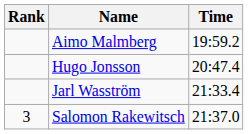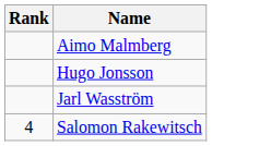- column: Time | 19:59.2 | 20:47.4 | 21:33.4 | 21:37.0
Salomon Rakewitsch | Rank: 3 -> 4
